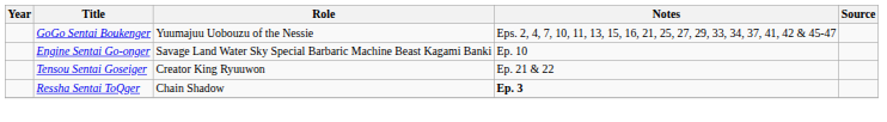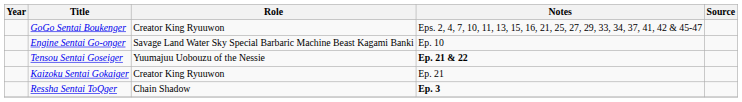GoGo Sentai Boukenger | Role: Yuumajuu Uobouzu of the Nessie -> Creator King Ryuuwon
Tensou Sentai Goseiger | Role: Creator King Ryuuwon -> Yuumajuu Uobouzu of the Nessie
Tensou Sentai Goseiger | Notes: normal -> bold
+ row: Kaizoku Sentai Gokaiger | Creator King Ryuuwon | Ep. 21
